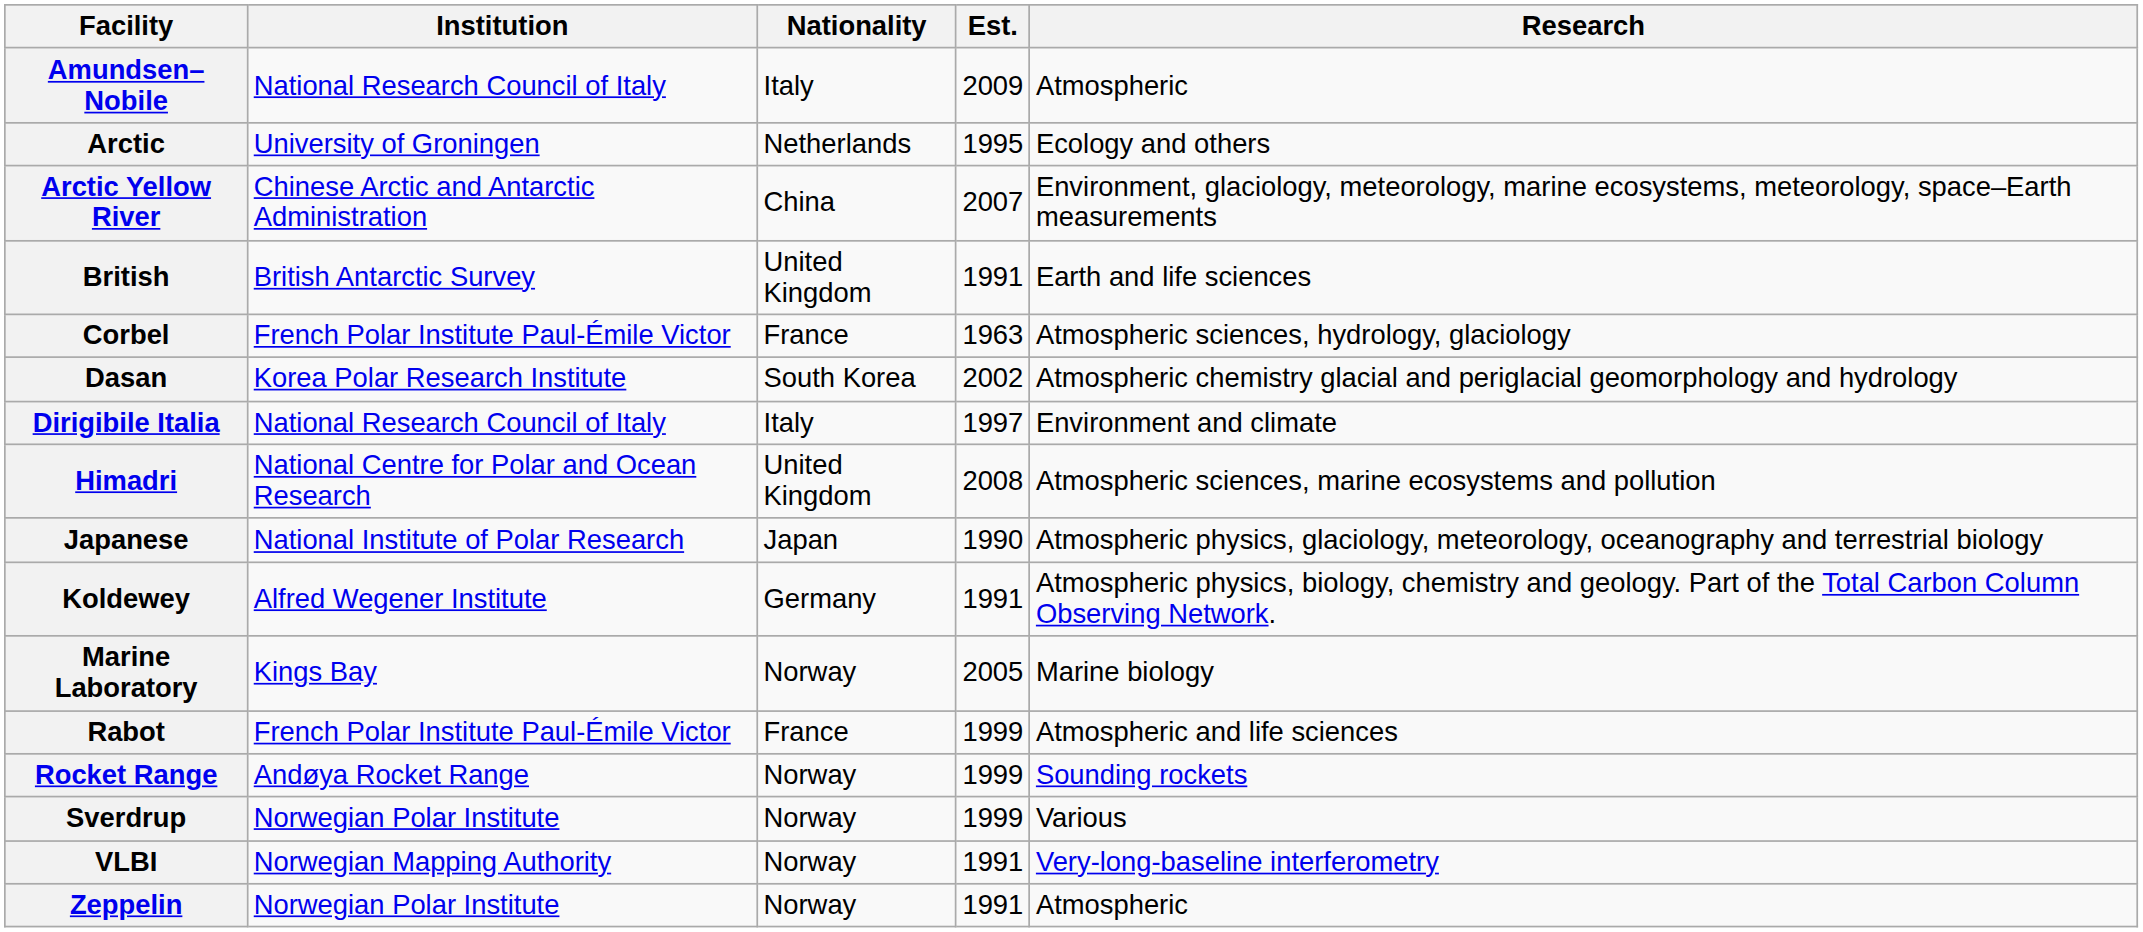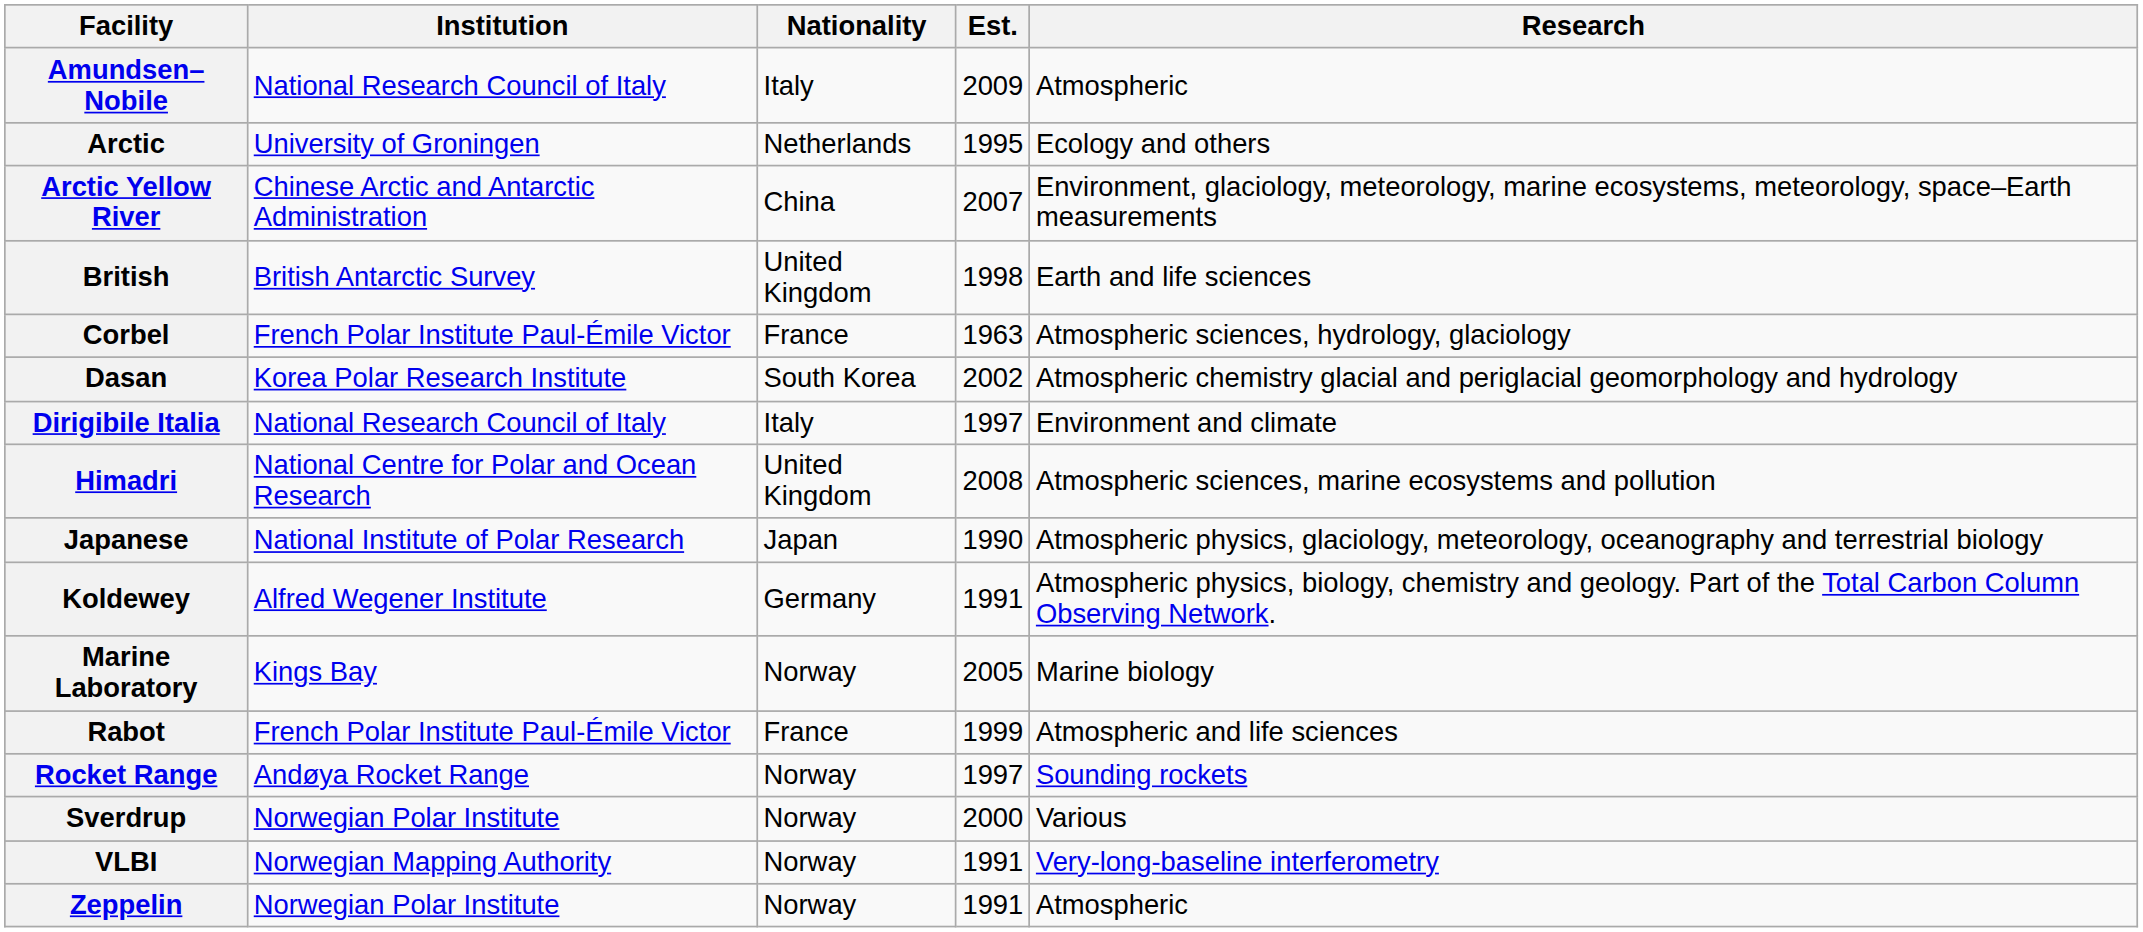British | Est.: 1991 -> 1998
Rocket Range | Est.: 1999 -> 1997
Sverdrup | Est.: 1999 -> 2000
